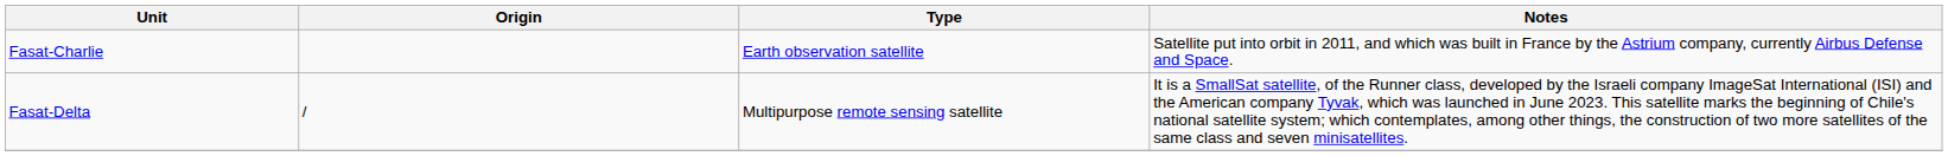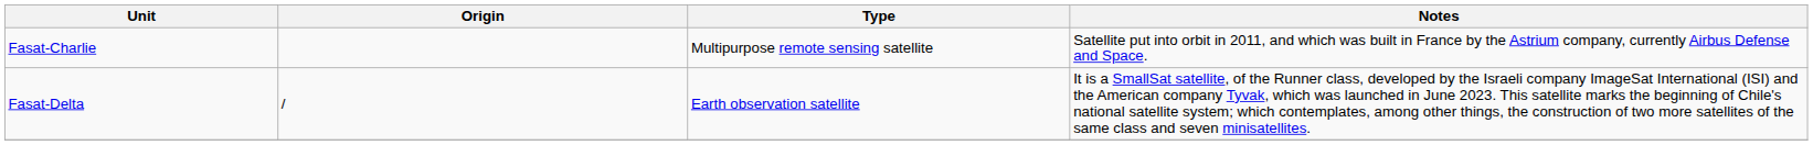Fasat-Charlie | Type: Earth observation satellite -> Multipurpose remote sensing satellite
Fasat-Delta | Type: Multipurpose remote sensing satellite -> Earth observation satellite
